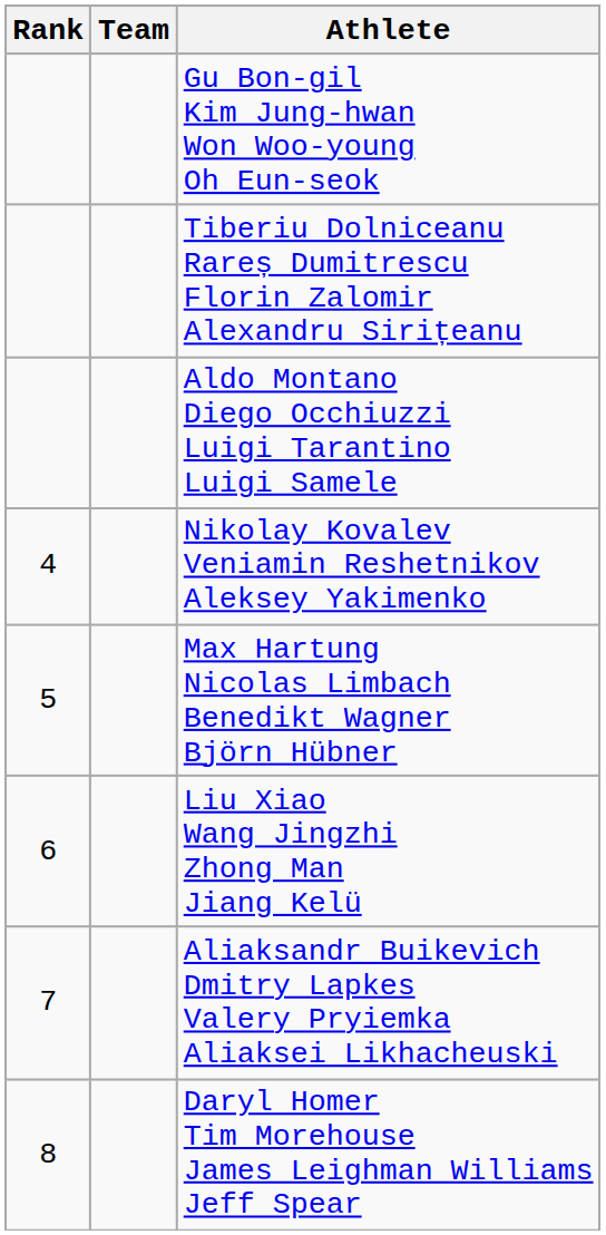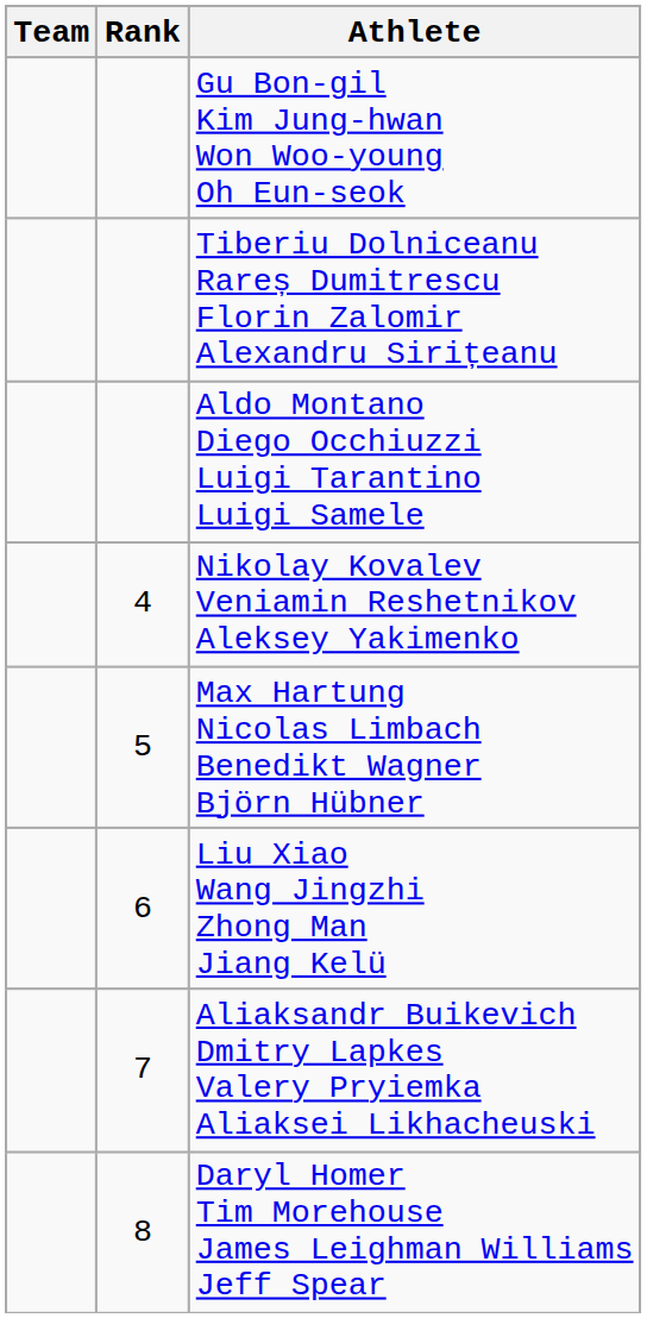columns swapped: Rank <-> Team
